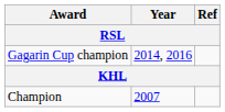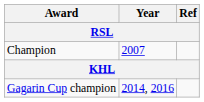rows swapped: Champion <-> Gagarin Cup champion
